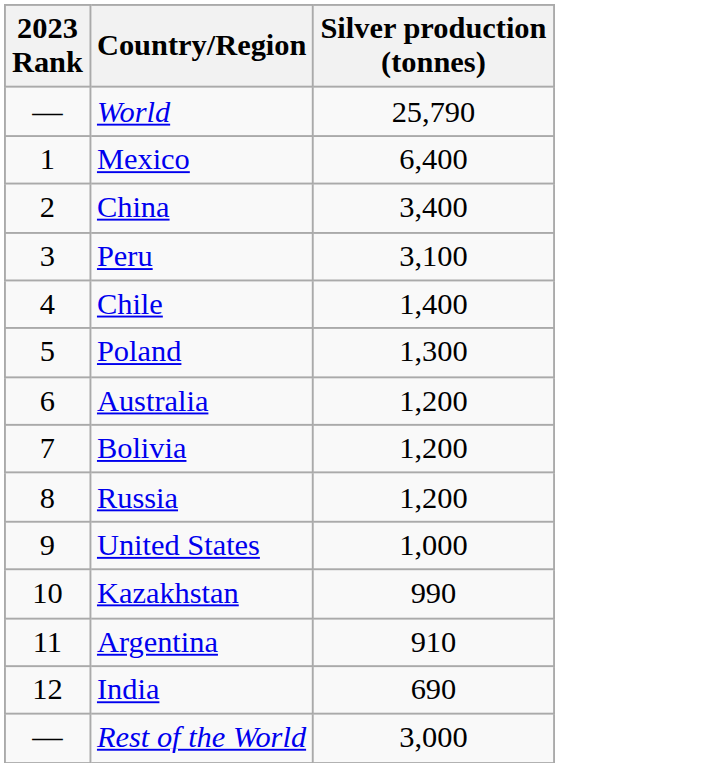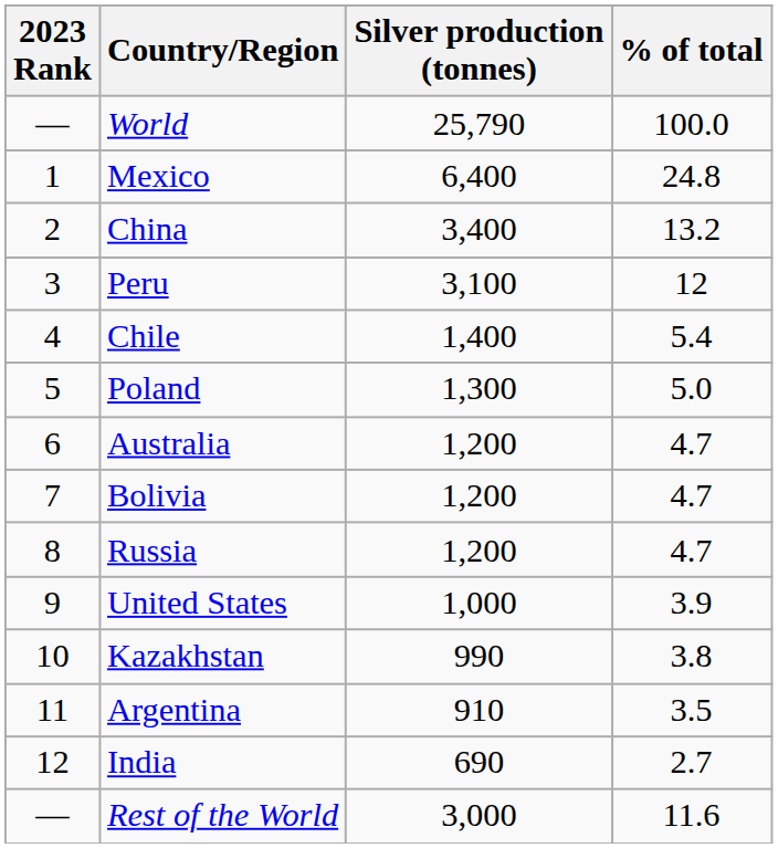+ column: % of total | 100.0 | 24.8 | 13.2 | 12 | 5.4 | 5.0 | 4.7 | 4.7 | 4.7 | 3.9 | 3.8 | 3.5 | 2.7 | 11.6
